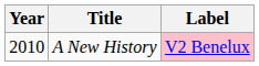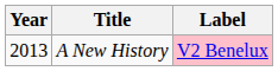A New History | Year: 2010 -> 2013
